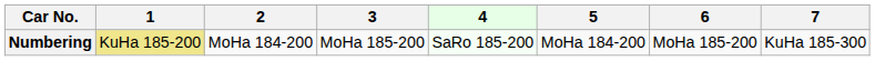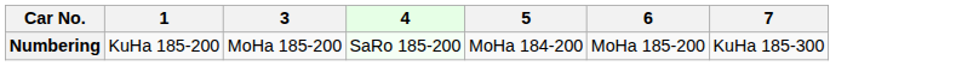- column: 2 | MoHa 184-200
Numbering | 1: khaki background -> no background
